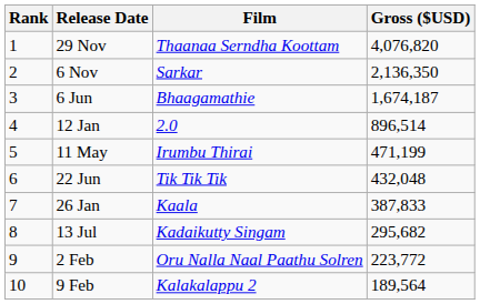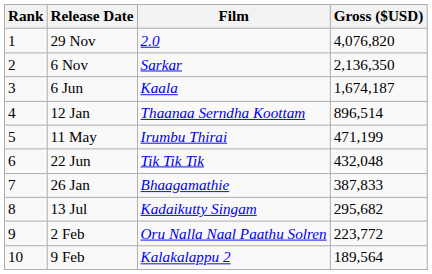29 Nov | Film: Thaanaa Serndha Koottam -> 2.0
6 Jun | Film: Bhaagamathie -> Kaala
12 Jan | Film: 2.0 -> Thaanaa Serndha Koottam
26 Jan | Film: Kaala -> Bhaagamathie
